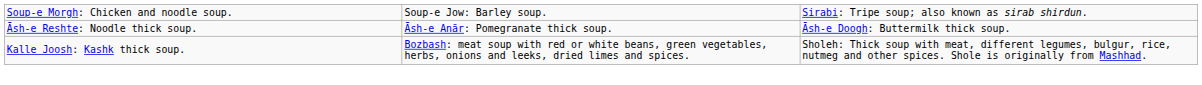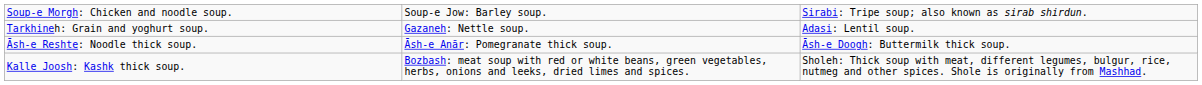+ row: Tarkhineh: Grain and yoghurt soup. | Gazaneh: Nettle soup. | Adasi: Lentil soup.
